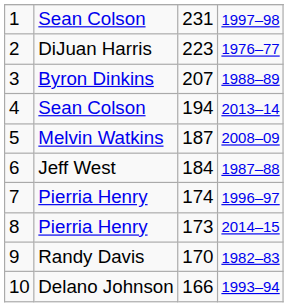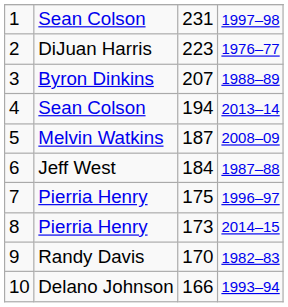7 | column 3: 174 -> 175
